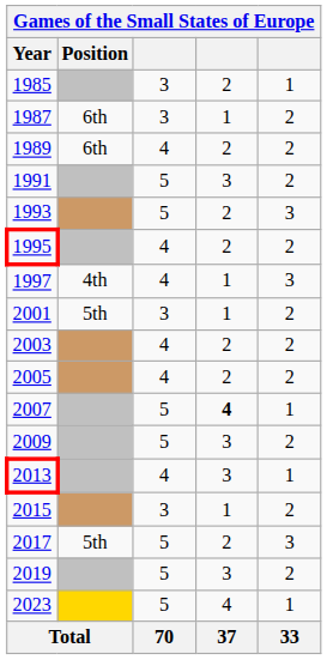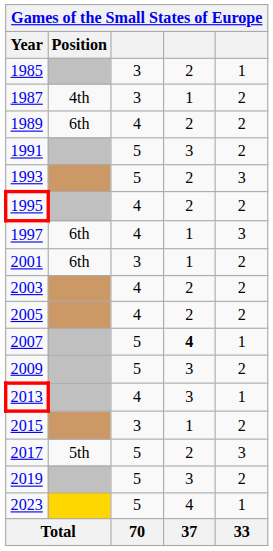1987 | Position: 6th -> 4th
1997 | Position: 4th -> 6th
2001 | Position: 5th -> 6th
